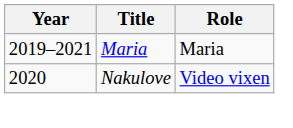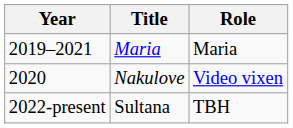+ row: 2022-present | Sultana | TBH
